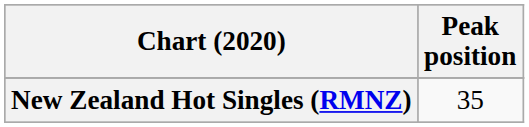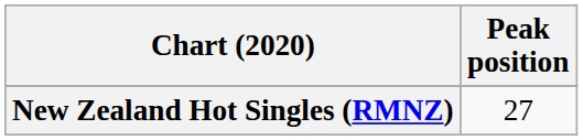New Zealand Hot Singles (RMNZ) | Peak position: 35 -> 27
